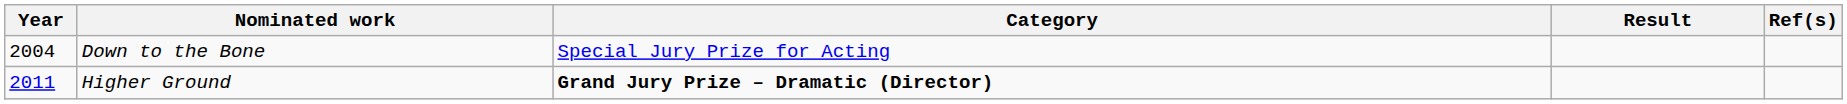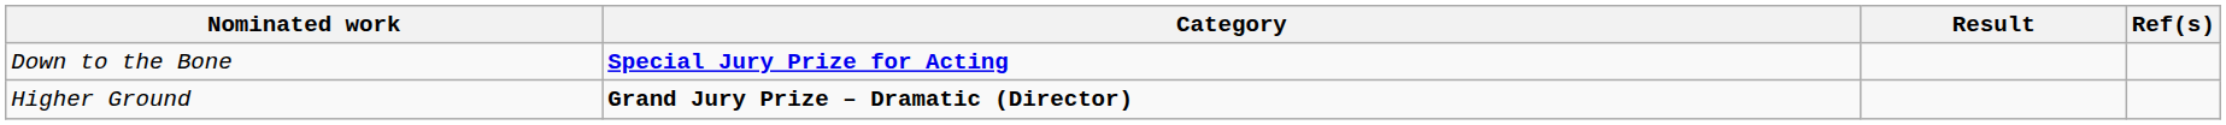- column: Year | 2004 | 2011
Down to the Bone | Category: normal -> bold
